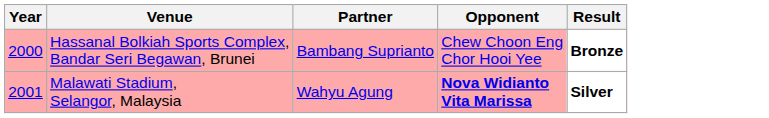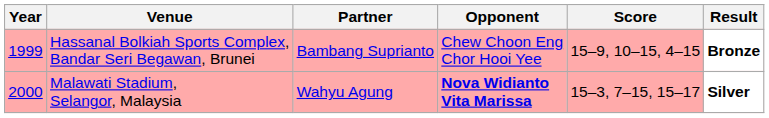+ column: Score | 15–9, 10–15, 4–15 | 15–3, 7–15, 15–17
Hassanal Bolkiah Sports Complex, Bandar Seri Begawan, Brunei | Year: 2000 -> 1999
Malawati Stadium, Selangor, Malaysia | Year: 2001 -> 2000
